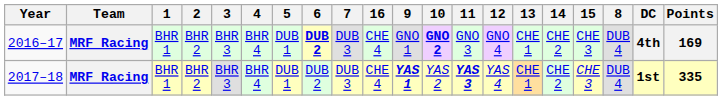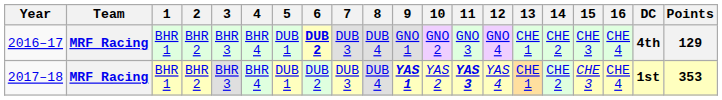columns swapped: 8 <-> 16
2016–17 | 10: bold -> normal
2016–17 | Points: 169 -> 129
2017–18 | Points: 335 -> 353
